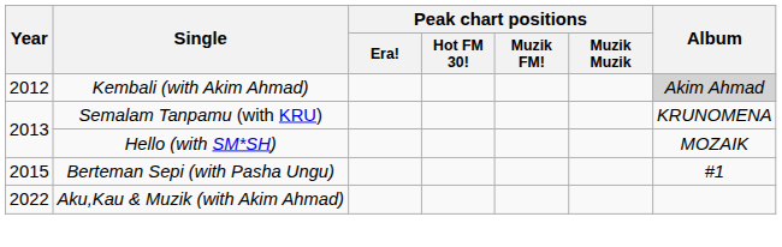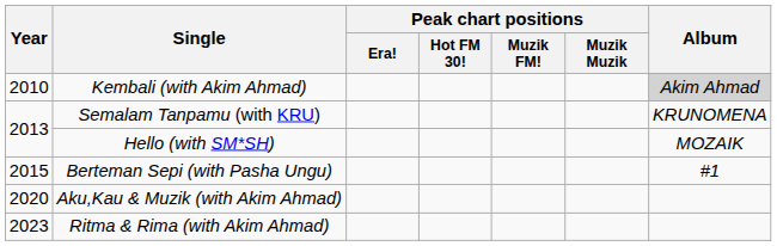Kembali (with Akim Ahmad) | Year: 2012 -> 2010
Aku,Kau & Muzik (with Akim Ahmad) | Year: 2022 -> 2020
+ row: 2023 | Ritma & Rima (with Akim Ahmad)
